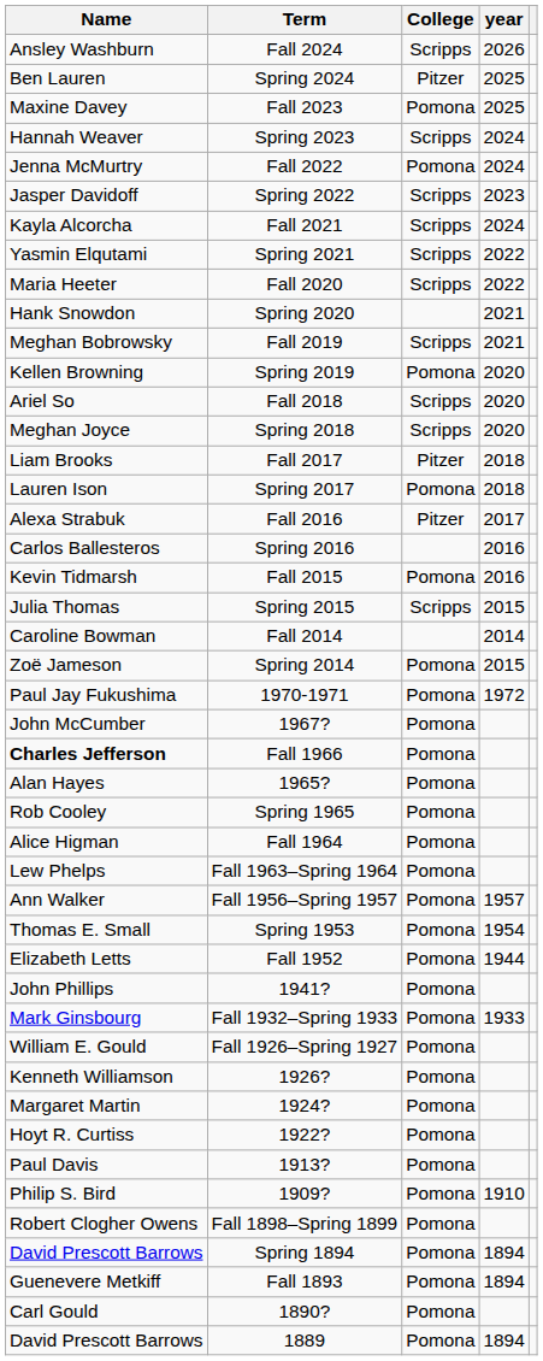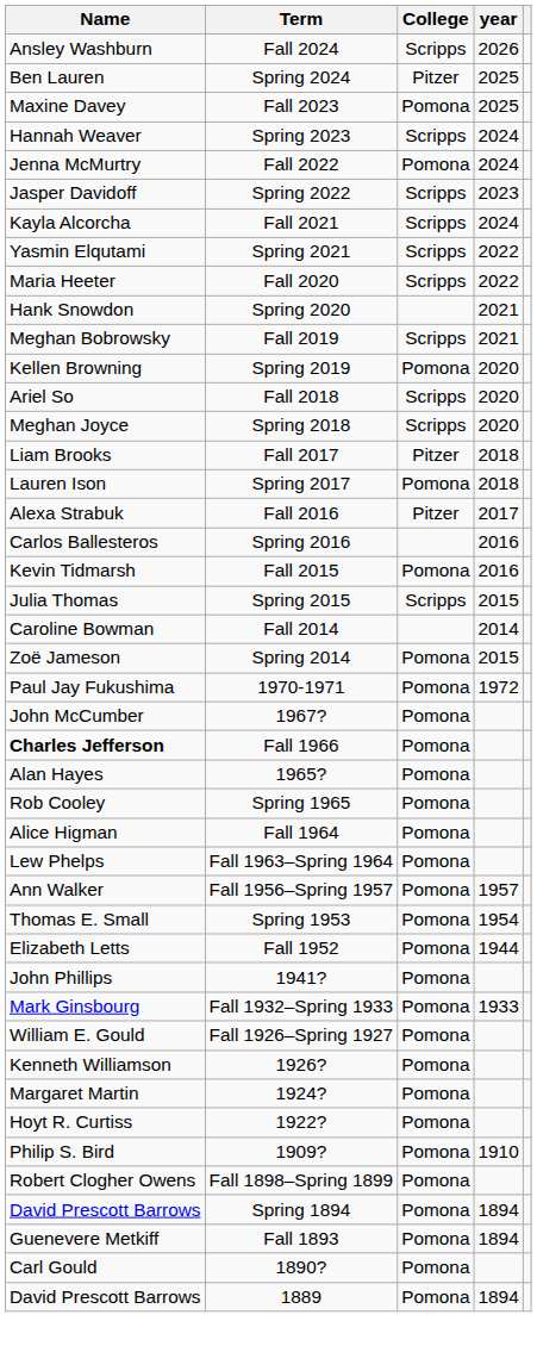- row: Paul Davis | 1913? | Pomona
